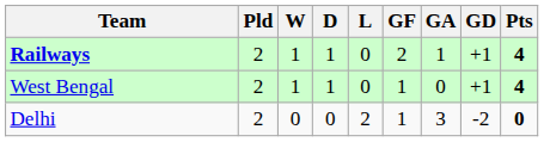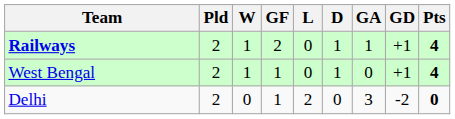columns swapped: D <-> GF
